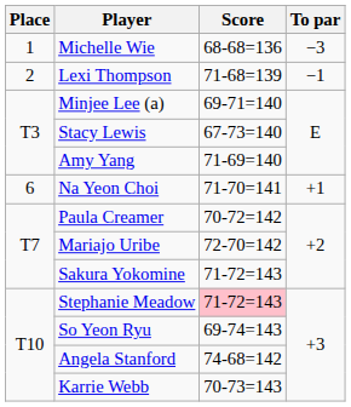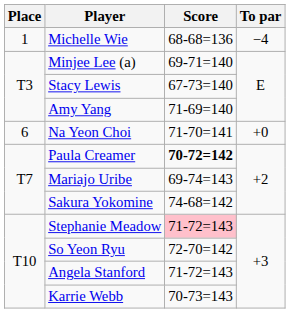Michelle Wie | To par: −3 -> −4
- row: 2 | Lexi Thompson | 71-68=139 | −1
Na Yeon Choi | To par: +1 -> +0
Paula Creamer | Score: normal -> bold
Mariajo Uribe | Score: 72-70=142 -> 69-74=143
Sakura Yokomine | Score: 71-72=143 -> 74-68=142
So Yeon Ryu | Score: 69-74=143 -> 72-70=142
Angela Stanford | Score: 74-68=142 -> 71-72=143
